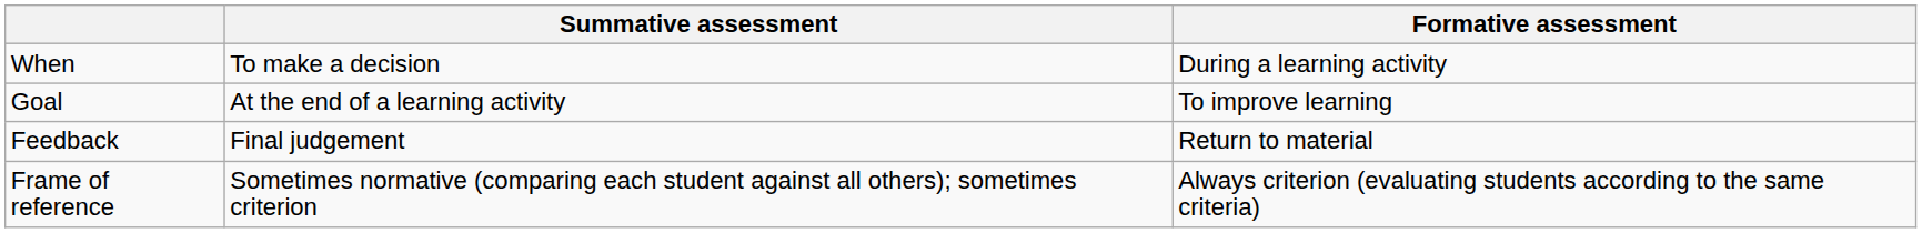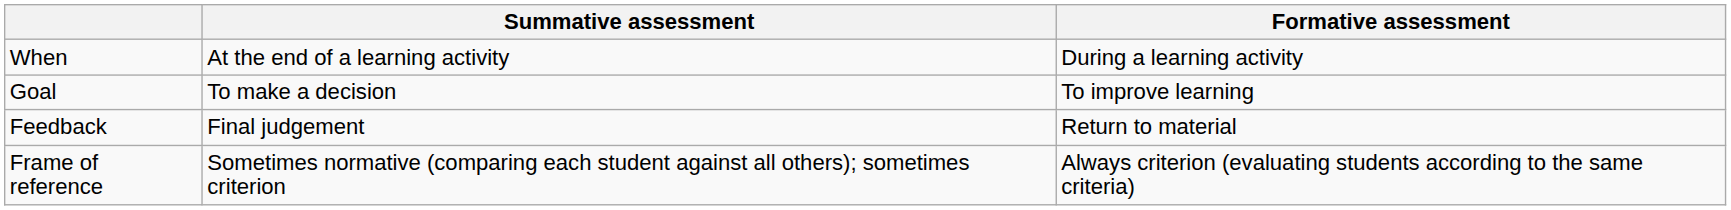When | Summative assessment: To make a decision -> At the end of a learning activity
Goal | Summative assessment: At the end of a learning activity -> To make a decision
